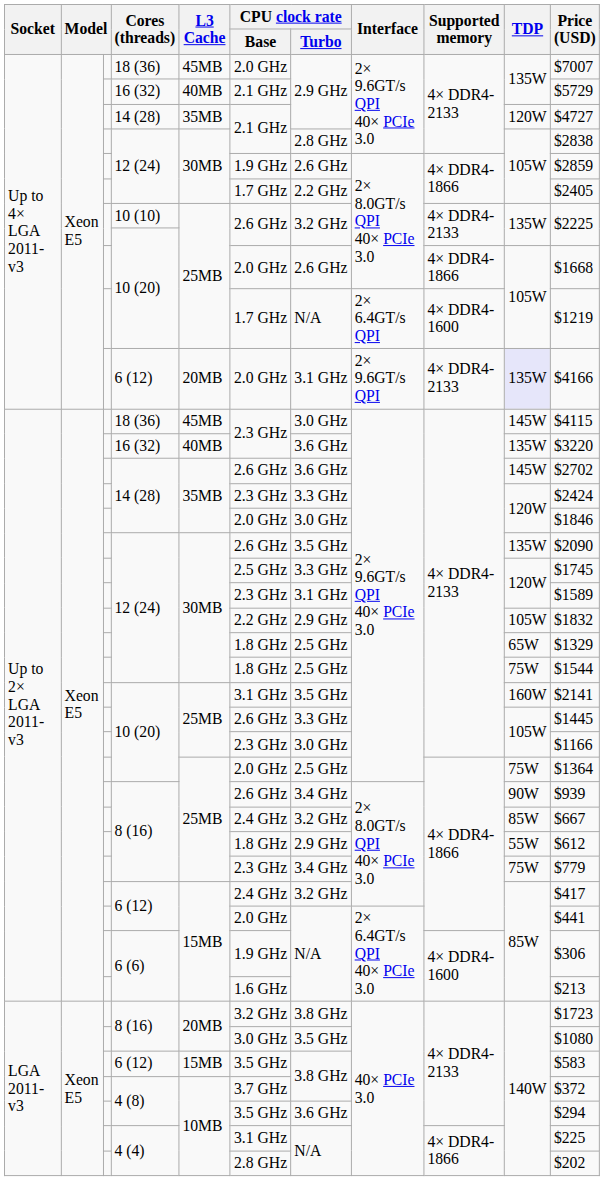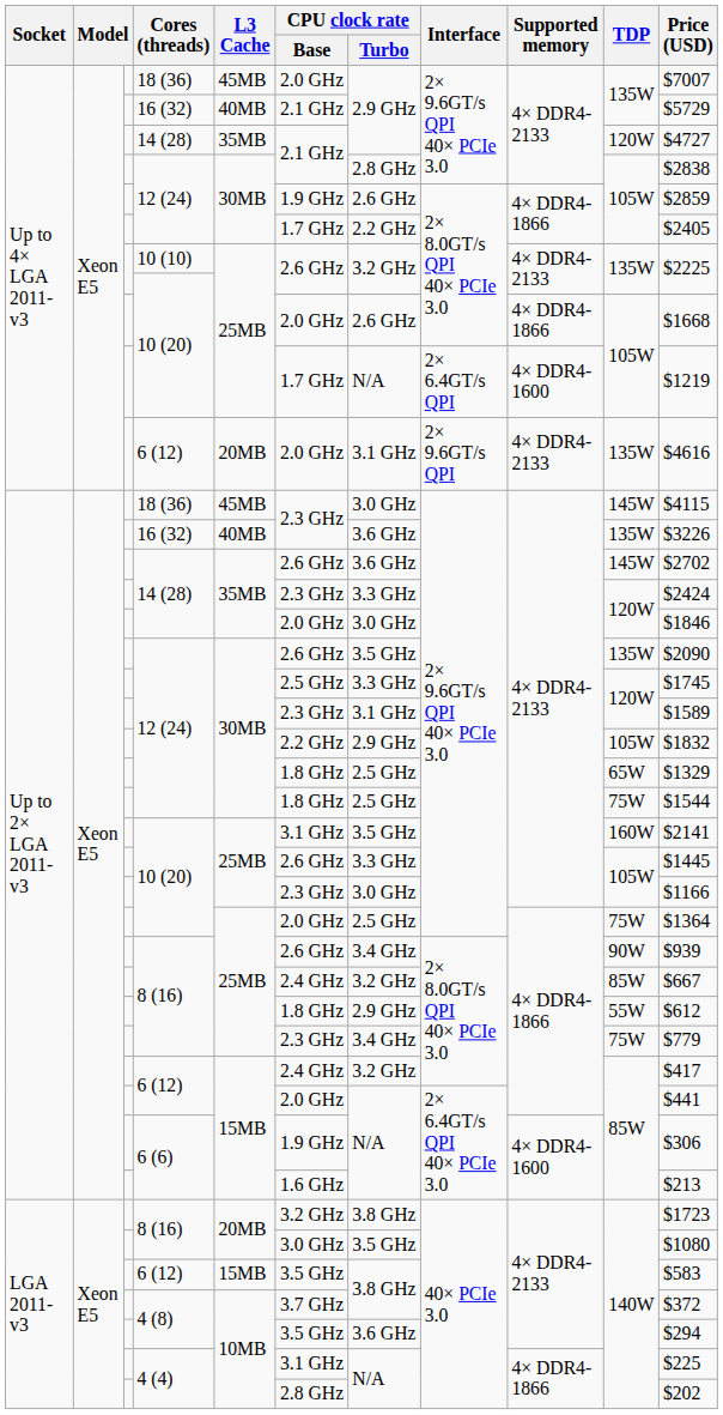Up to 4× LGA 2011-v3 / 6 (12) | TDP: lavender background -> no background
Up to 4× LGA 2011-v3 / 6 (12) | Price (USD): $4166 -> $4616
Up to 2× LGA 2011-v3 / 16 (32) | Price (USD): $3220 -> $3226
